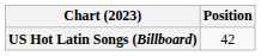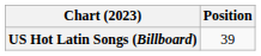US Hot Latin Songs (Billboard) | Position: 42 -> 39
